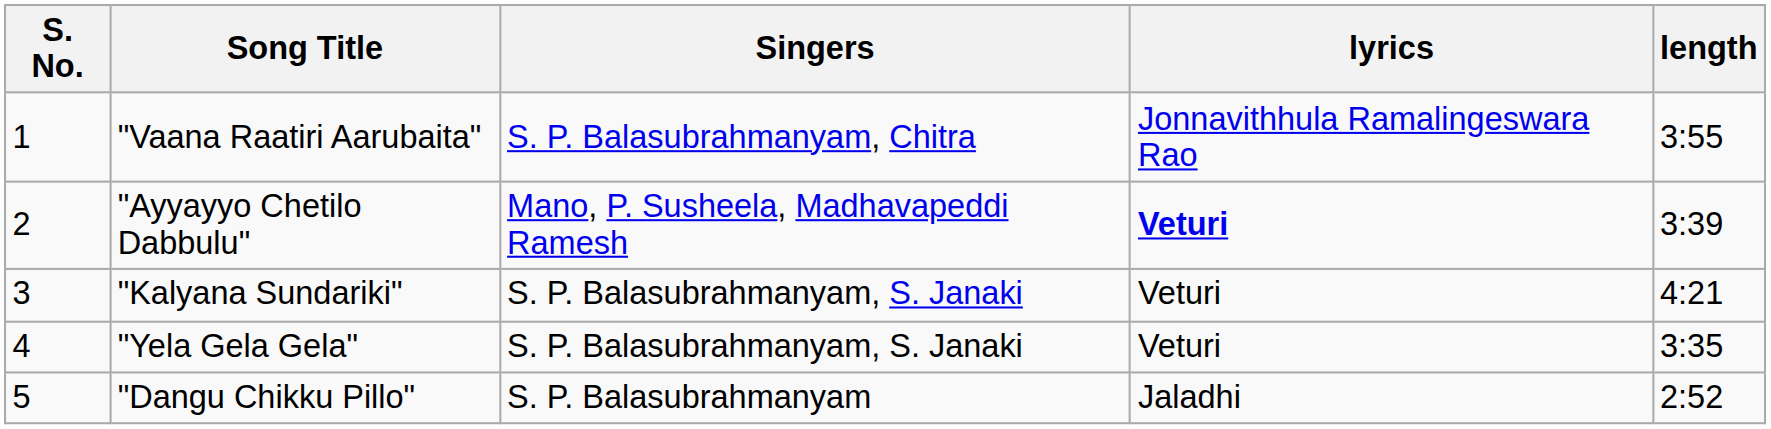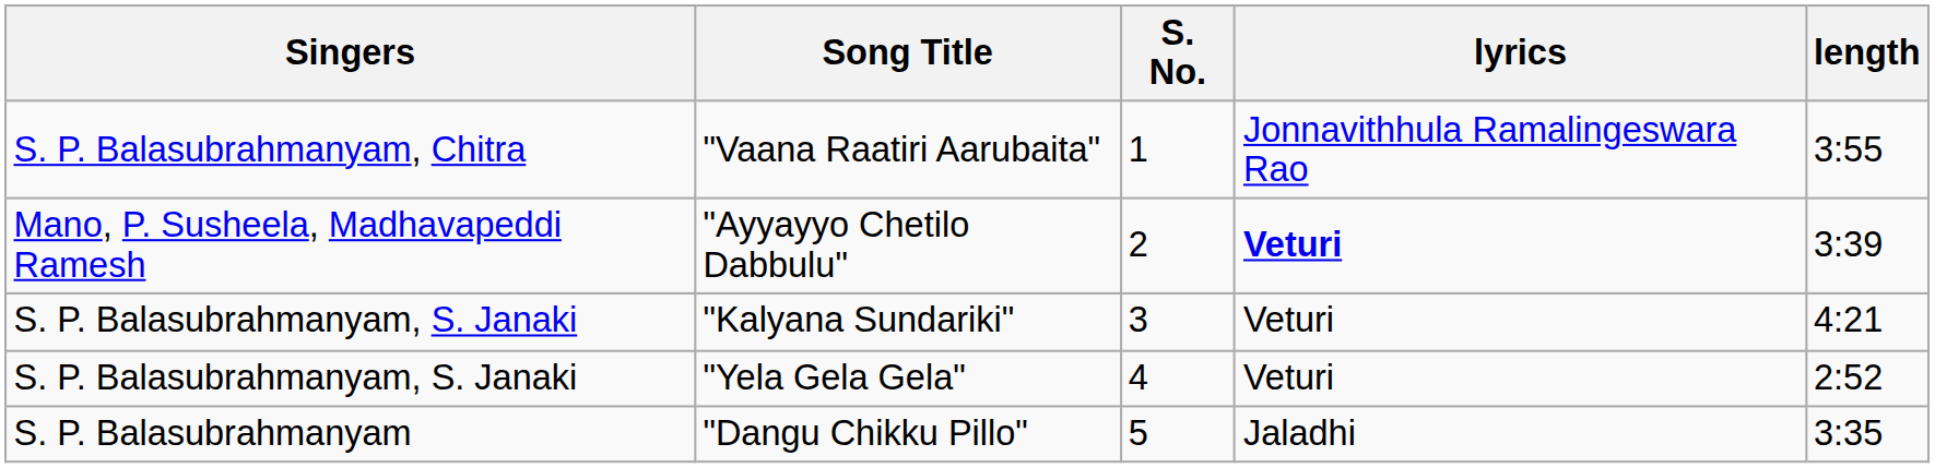columns swapped: S. No. <-> Singers
"Yela Gela Gela" | length: 3:35 -> 2:52
"Dangu Chikku Pillo" | length: 2:52 -> 3:35
